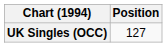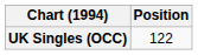UK Singles (OCC) | Position: 127 -> 122
